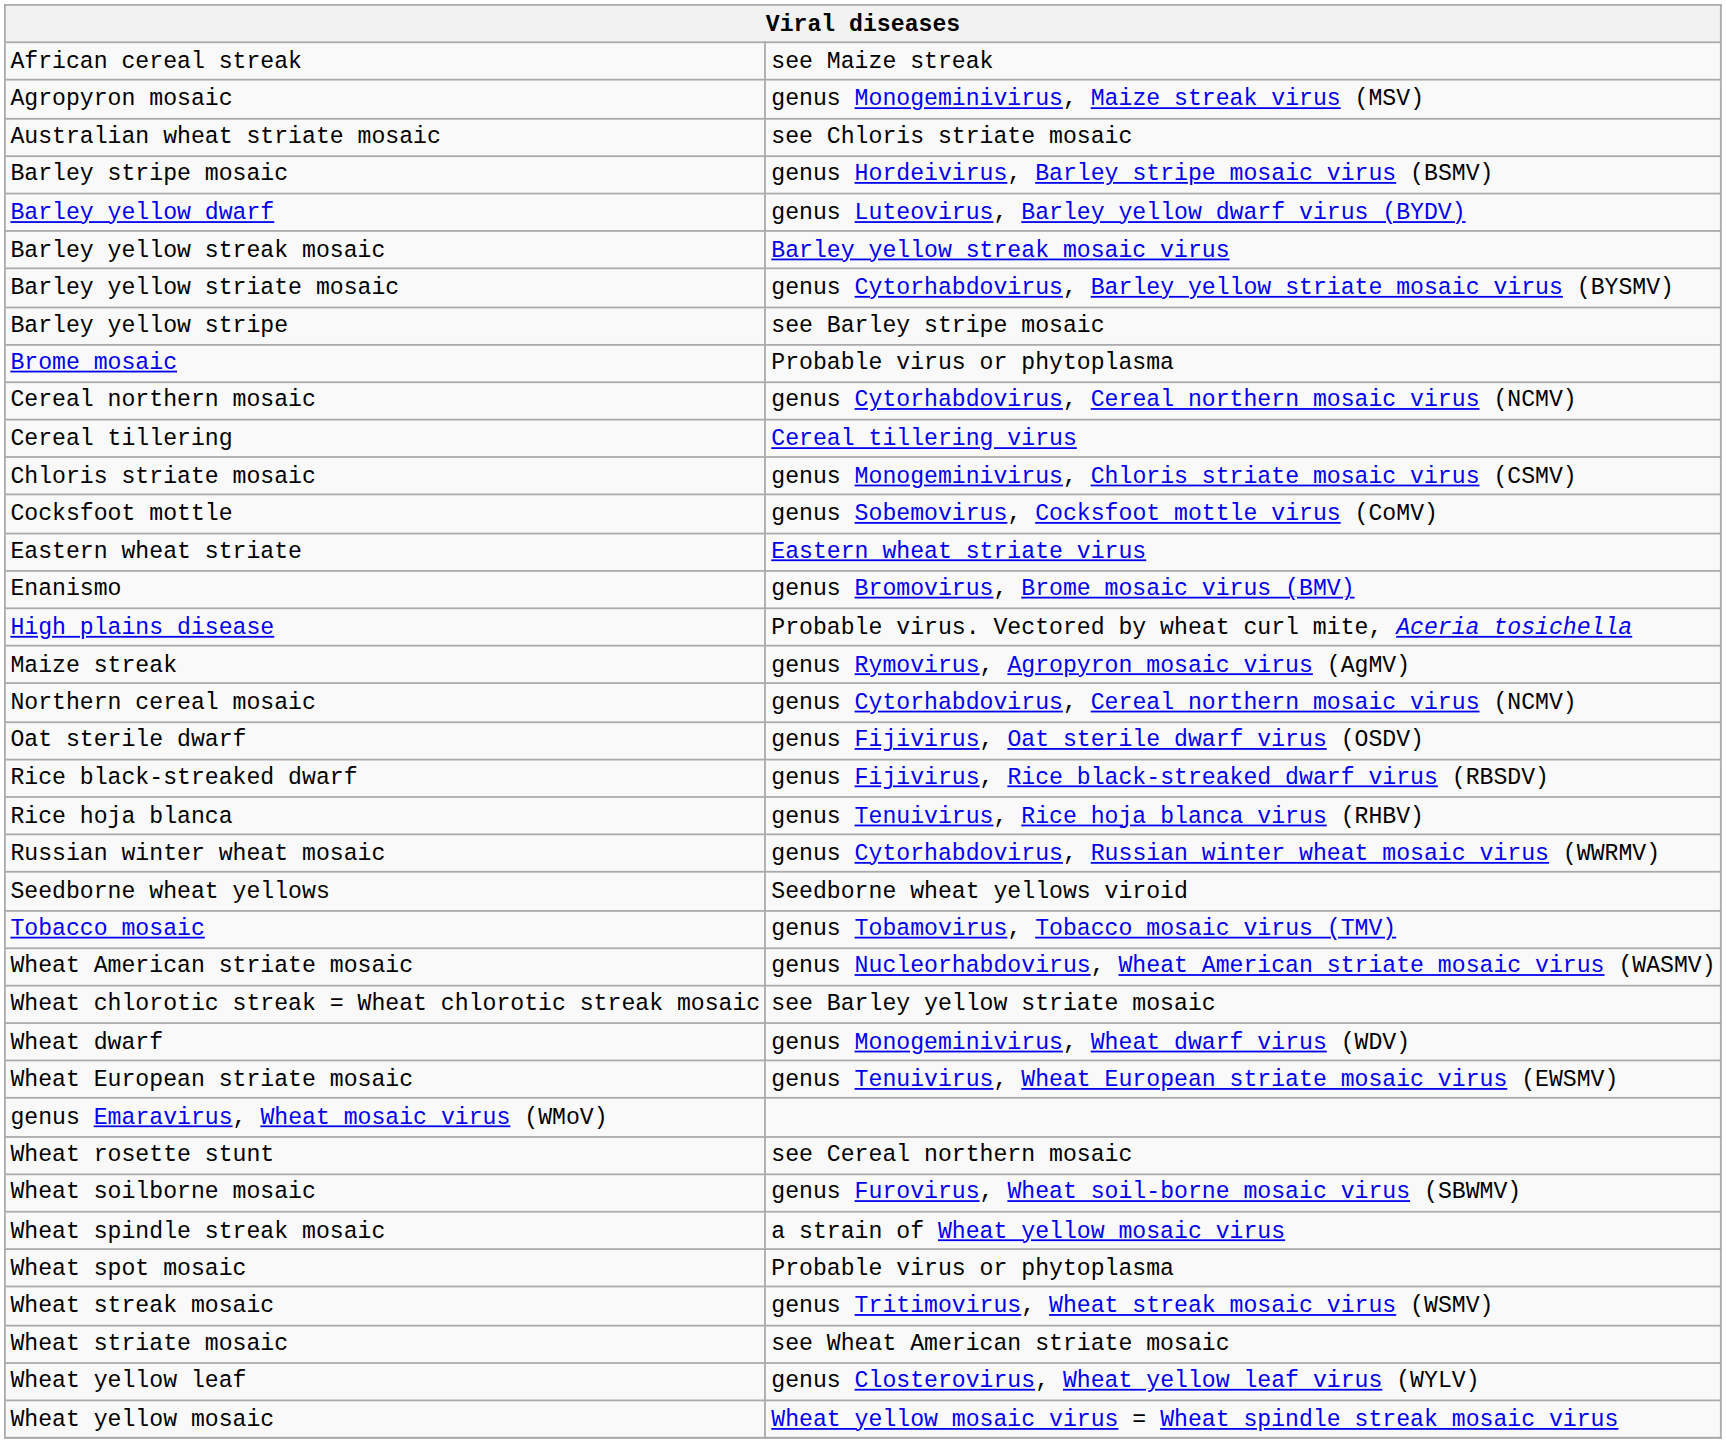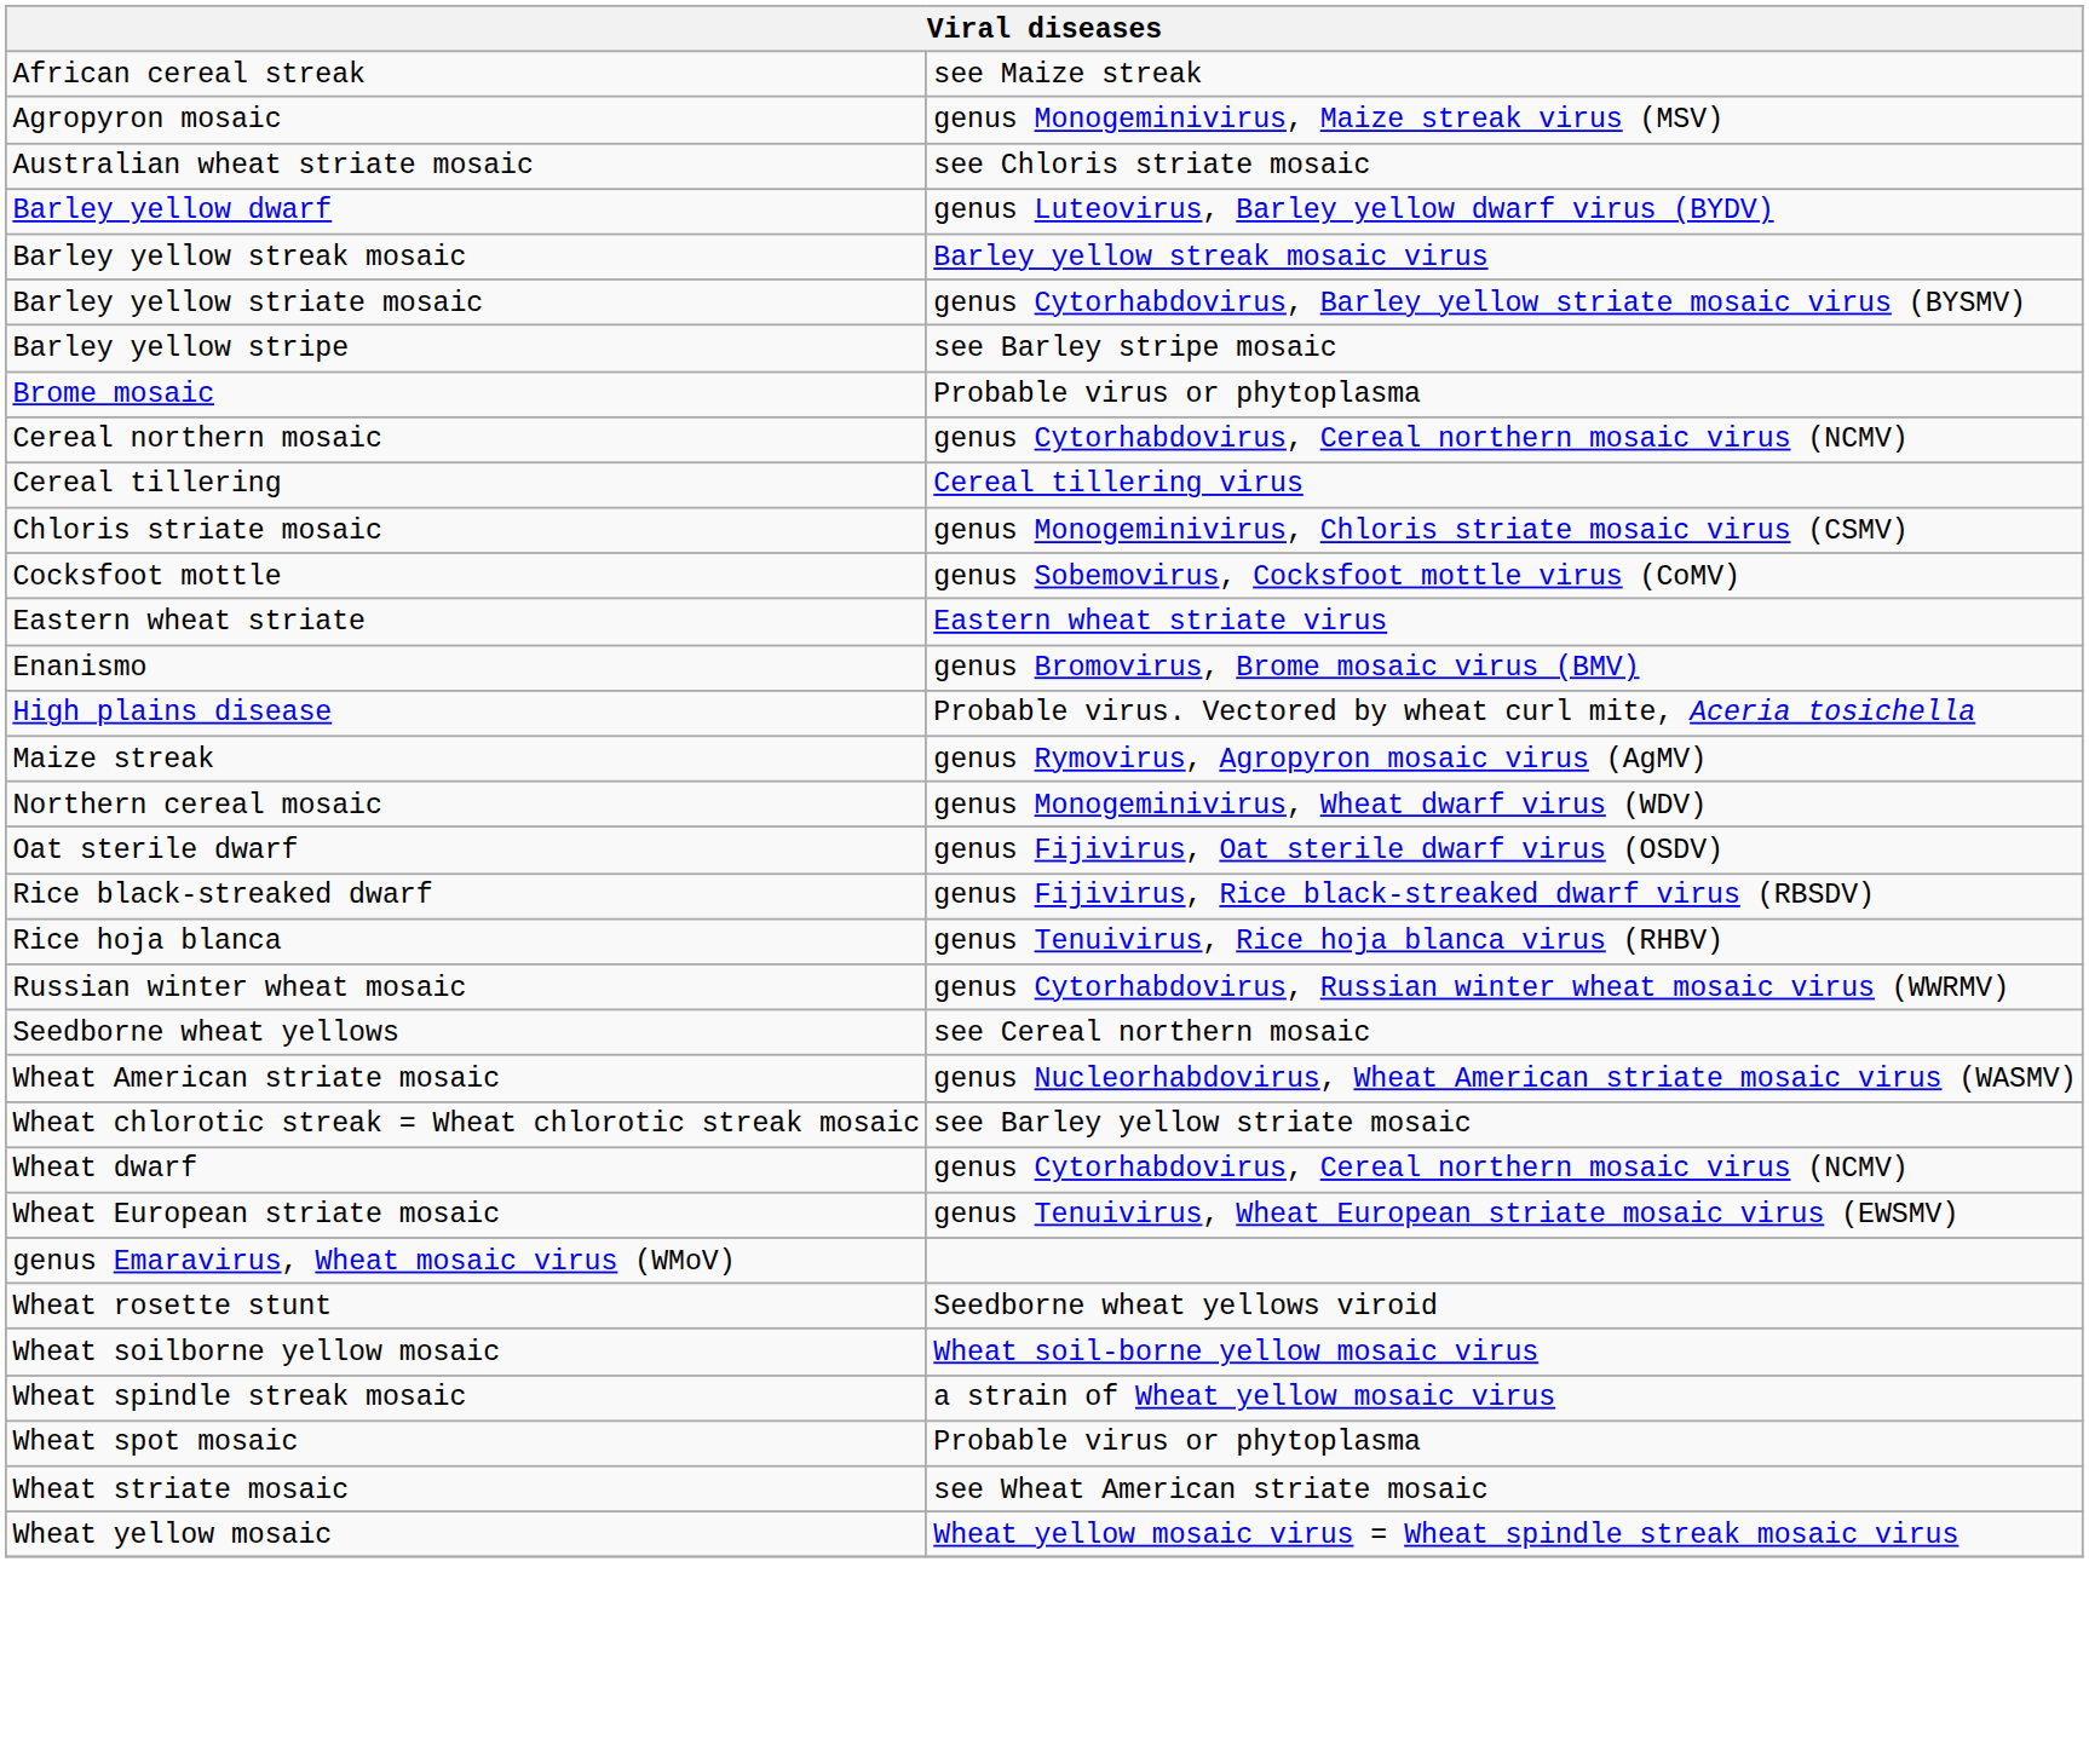- row: Barley stripe mosaic | genus Hordeivirus, Barley stripe mosaic virus (BSMV)
Northern cereal mosaic | column 2: genus Cytorhabdovirus, Cereal northern mosaic virus (NCMV) -> genus Monogeminivirus, Wheat dwarf virus (WDV)
Seedborne wheat yellows | column 2: Seedborne wheat yellows viroid -> see Cereal northern mosaic
- row: Tobacco mosaic | genus Tobamovirus, Tobacco mosaic virus (TMV)
Wheat dwarf | column 2: genus Monogeminivirus, Wheat dwarf virus (WDV) -> genus Cytorhabdovirus, Cereal northern mosaic virus (NCMV)
Wheat rosette stunt | column 2: see Cereal northern mosaic -> Seedborne wheat yellows viroid
- row: Wheat soilborne mosaic | genus Furovirus, Wheat soil-borne mosaic virus (SBWMV)
+ row: Wheat soilborne yellow mosaic | Wheat soil-borne yellow mosaic virus
- row: Wheat streak mosaic | genus Tritimovirus, Wheat streak mosaic virus (WSMV)
- row: Wheat yellow leaf | genus Closterovirus, Wheat yellow leaf virus (WYLV)
